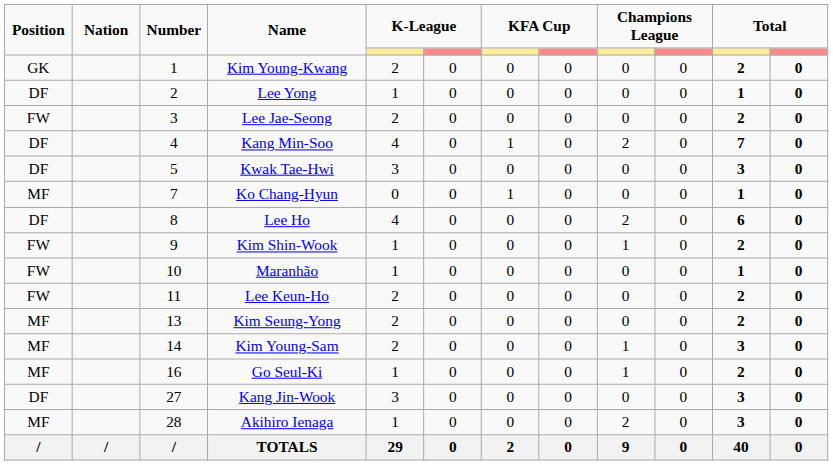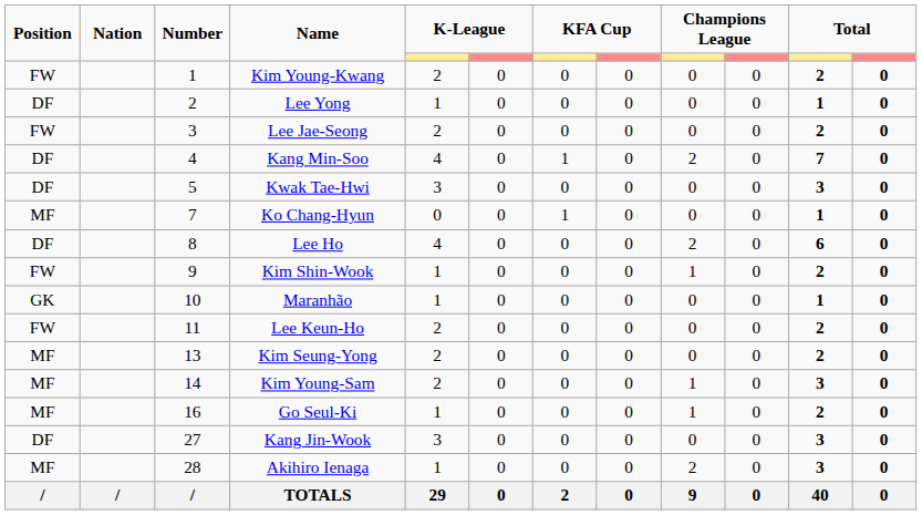Kim Young-Kwang | Position: GK -> FW
Maranhão | Position: FW -> GK
